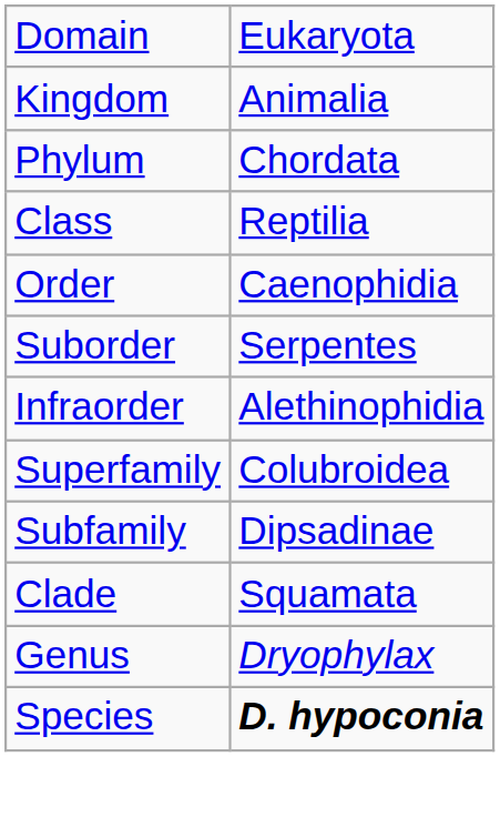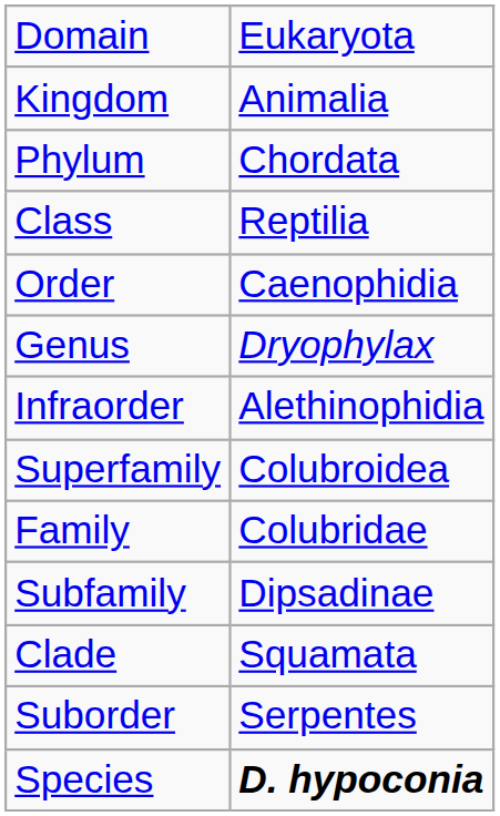rows swapped: Suborder <-> Genus
+ row: Family | Colubridae
